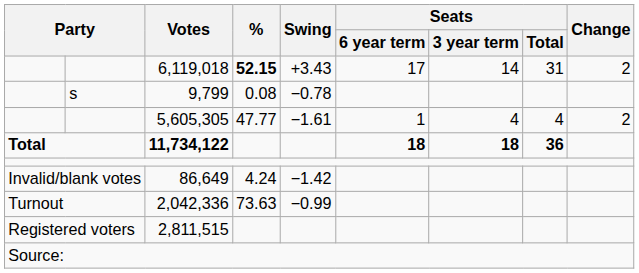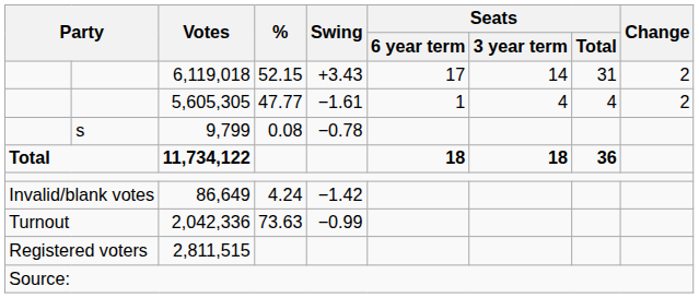6,119,018 | %: bold -> normal
rows swapped: 5,605,305 <-> 9,799
